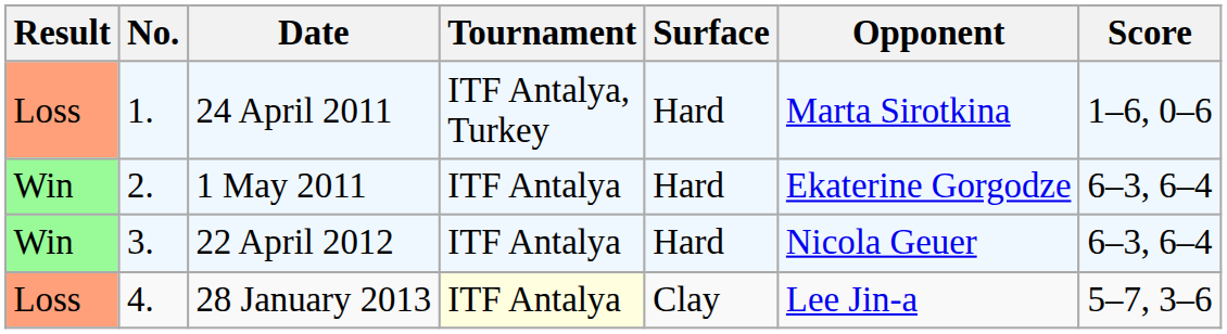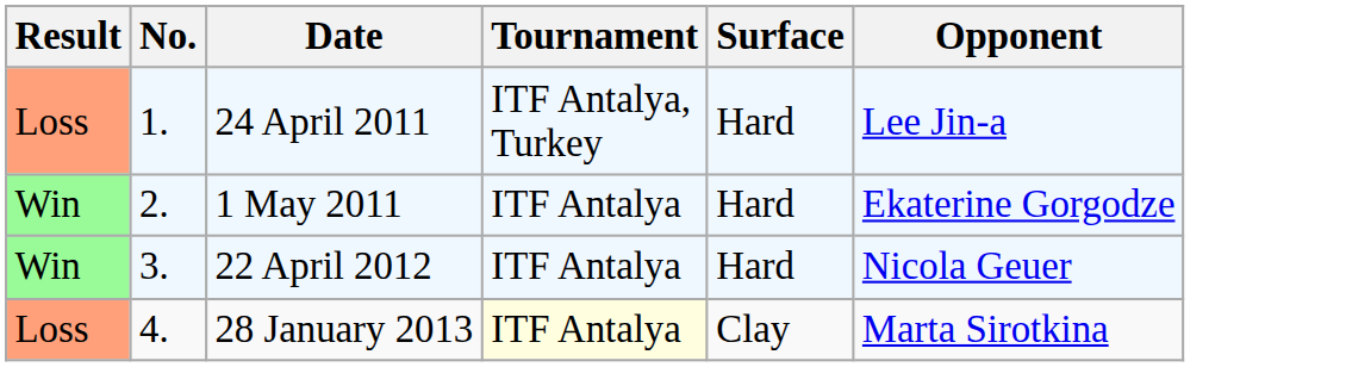- column: Score | 1–6, 0–6 | 6–3, 6–4 | 6–3, 6–4 | 5–7, 3–6
24 April 2011 | Opponent: Marta Sirotkina -> Lee Jin-a
28 January 2013 | Opponent: Lee Jin-a -> Marta Sirotkina
